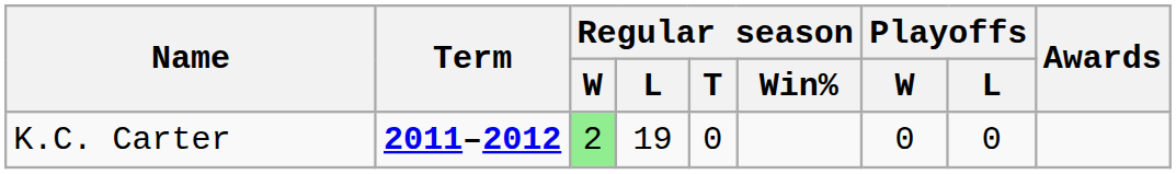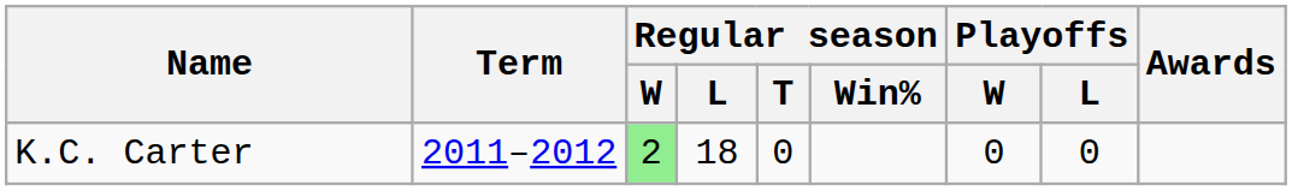K.C. Carter | Term: bold -> normal
K.C. Carter | Regular season / L: 19 -> 18
